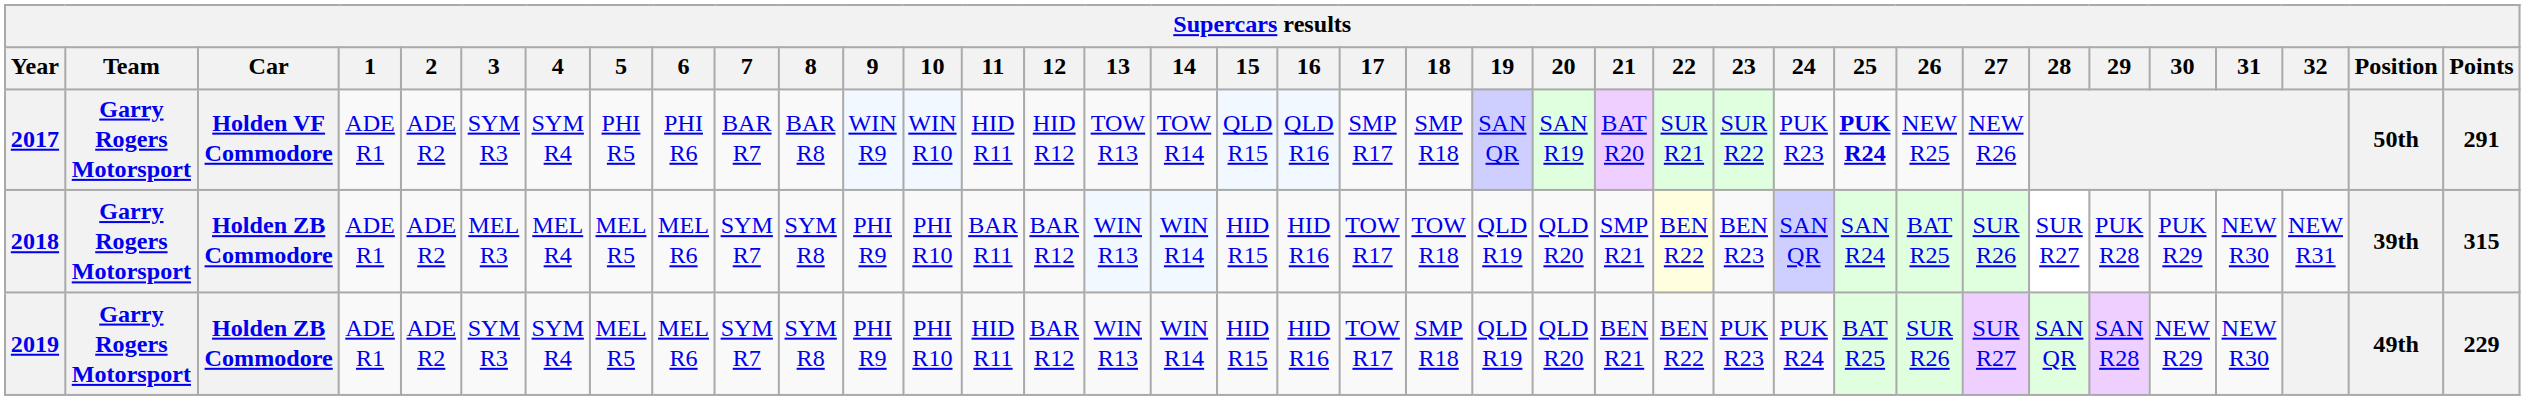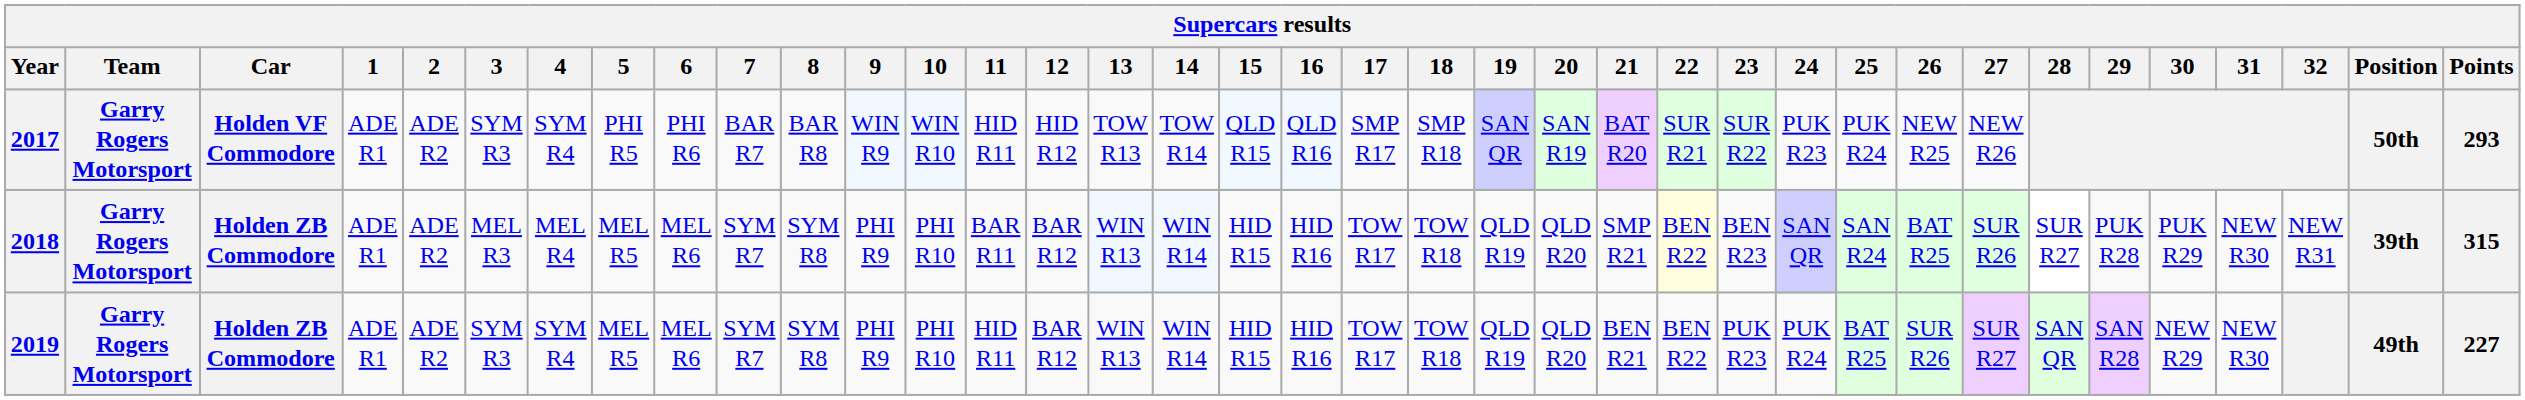2017 | 25: bold -> normal
2017 | Points: 291 -> 293
2019 | 18: SMP R18 -> TOW R18
2019 | Points: 229 -> 227
